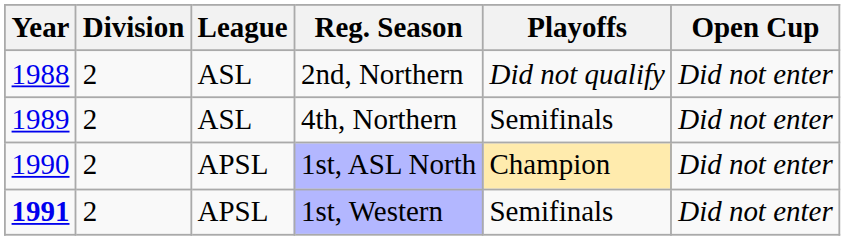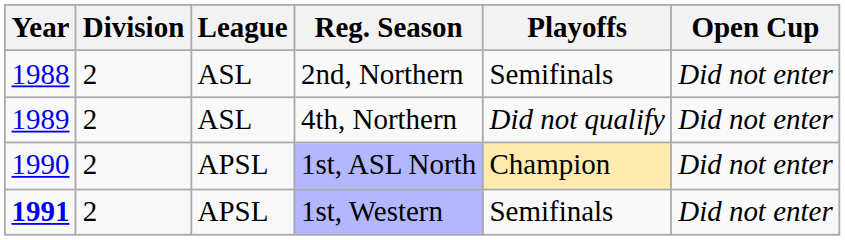2nd, Northern | Playoffs: Did not qualify -> Semifinals
4th, Northern | Playoffs: Semifinals -> Did not qualify
